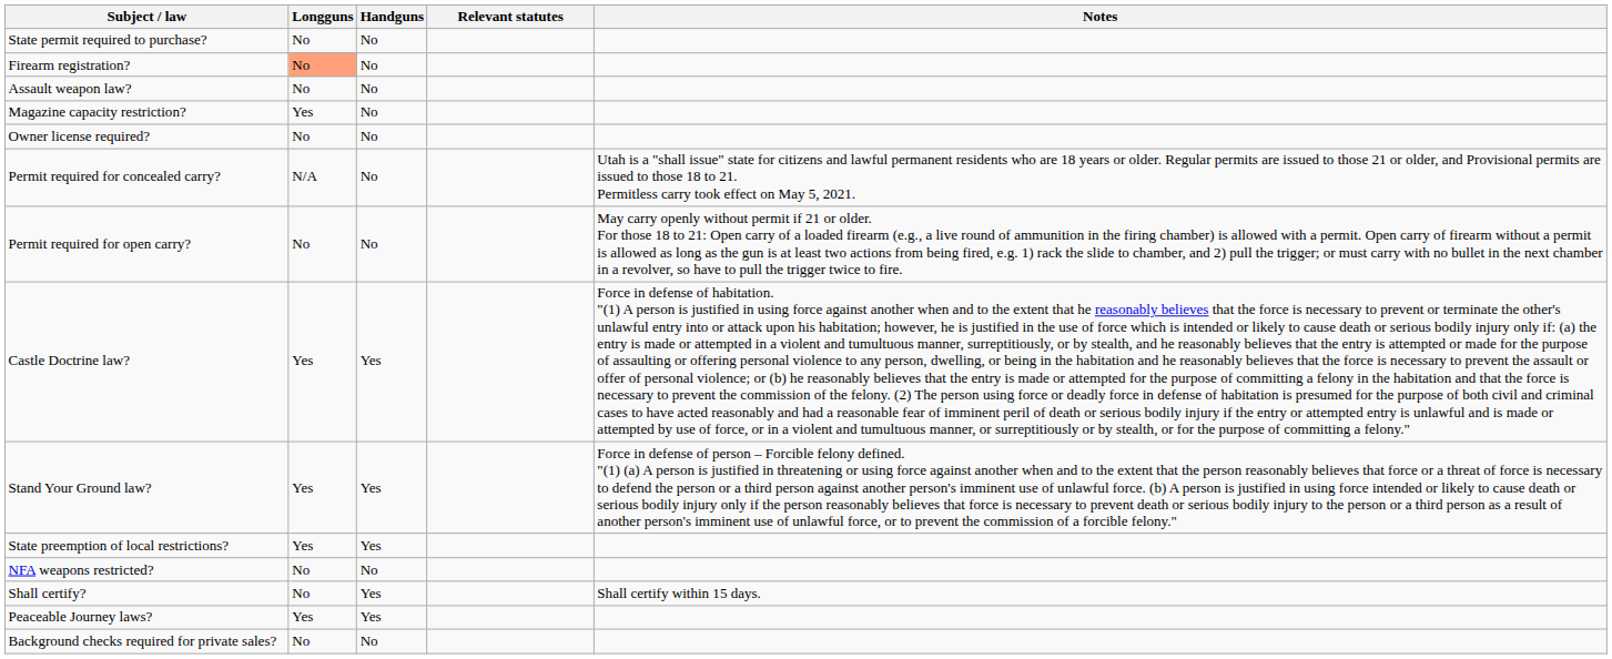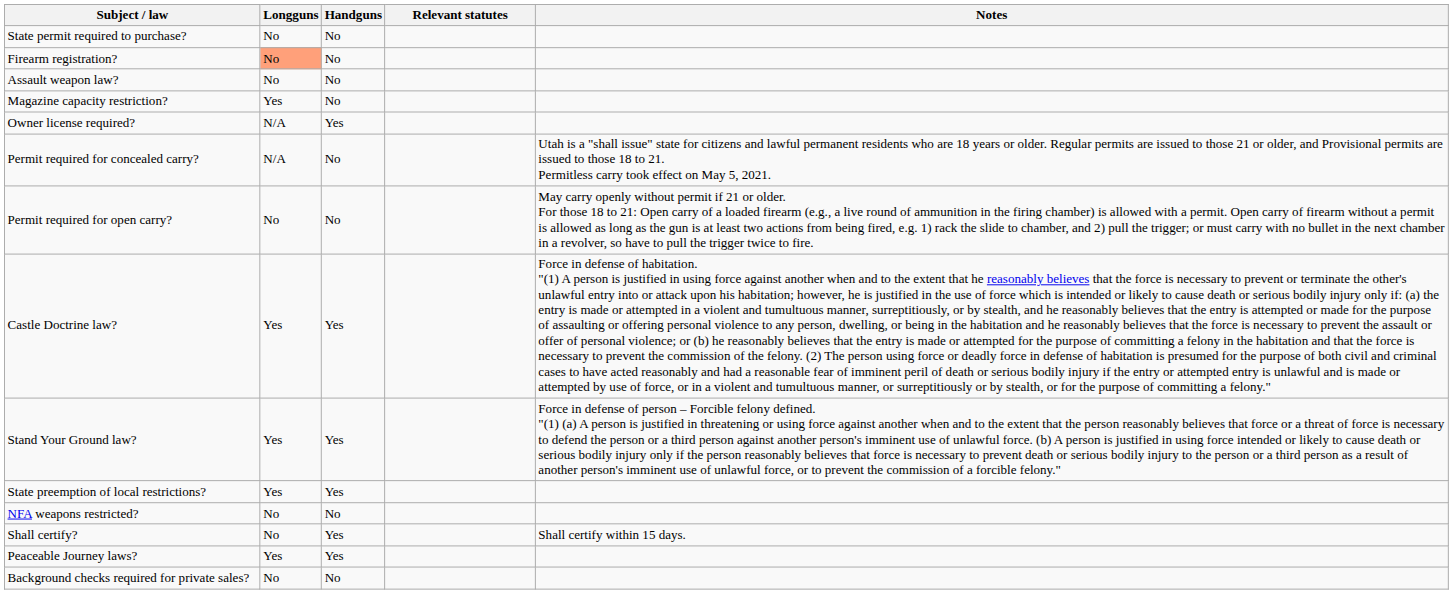Owner license required? | Longguns: No -> N/A
Owner license required? | Handguns: No -> Yes
